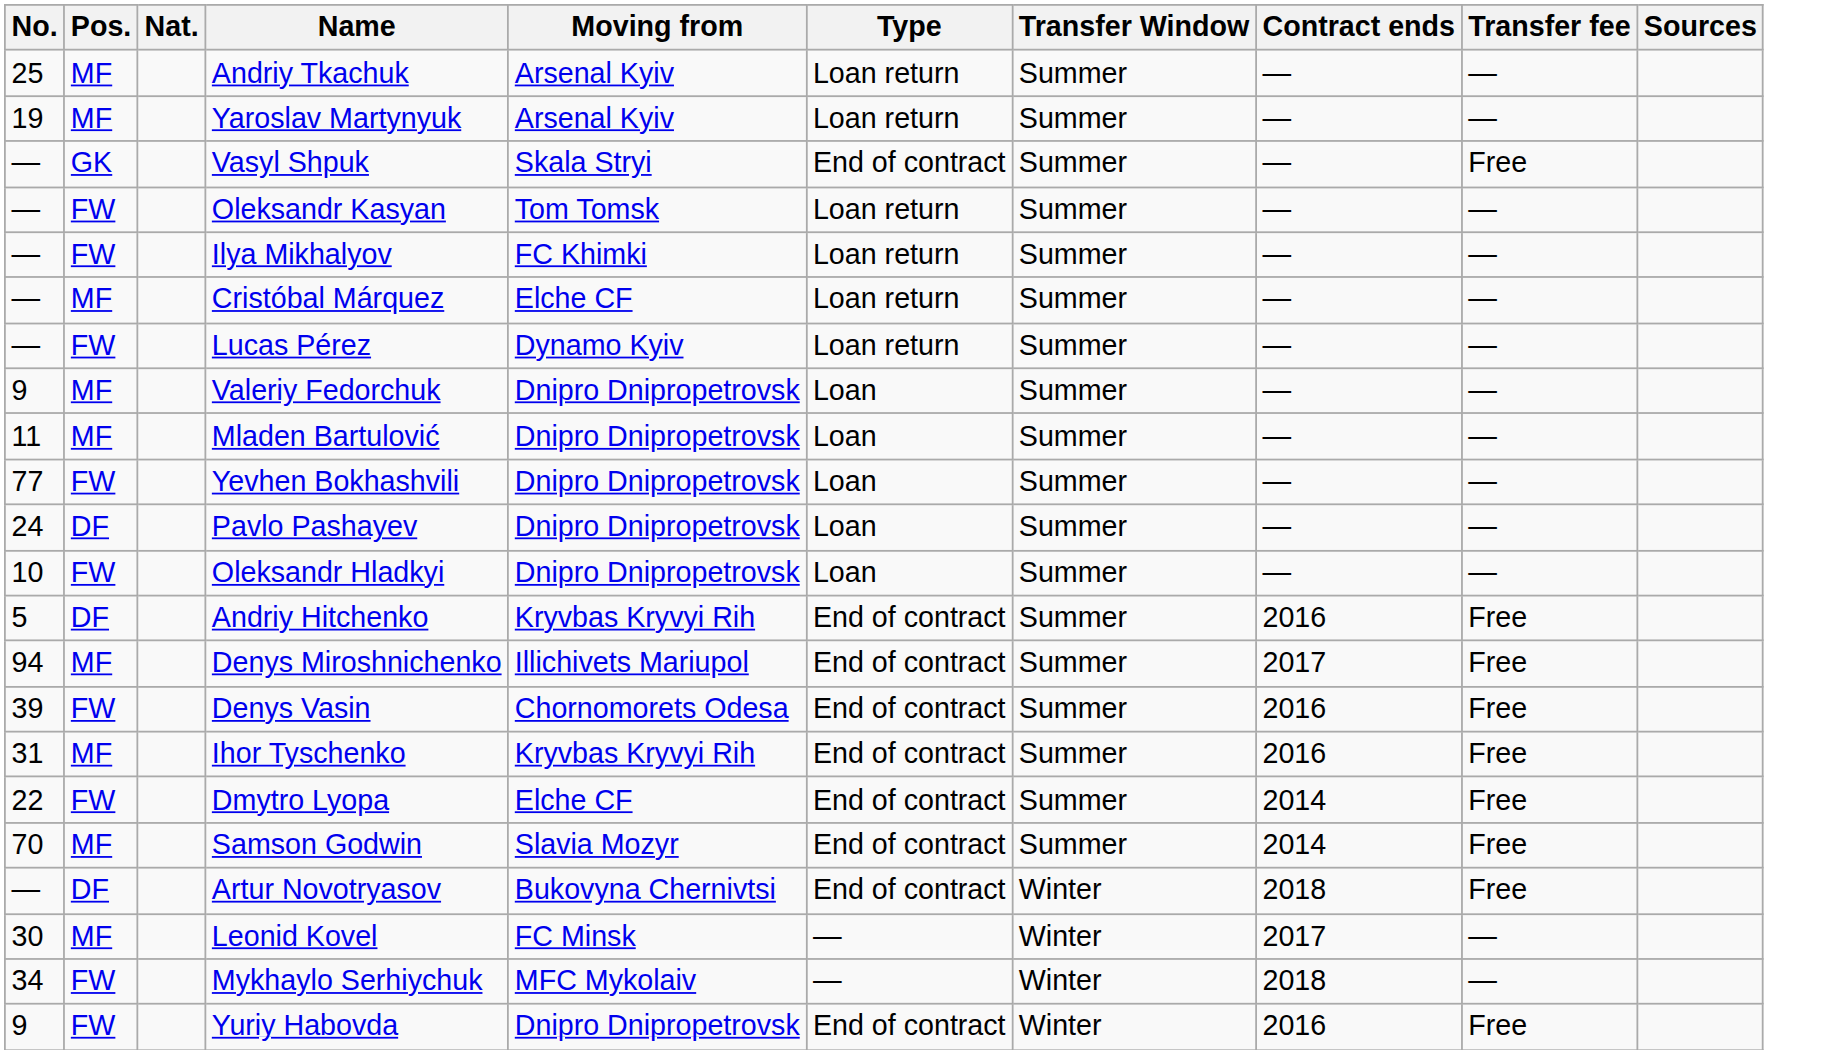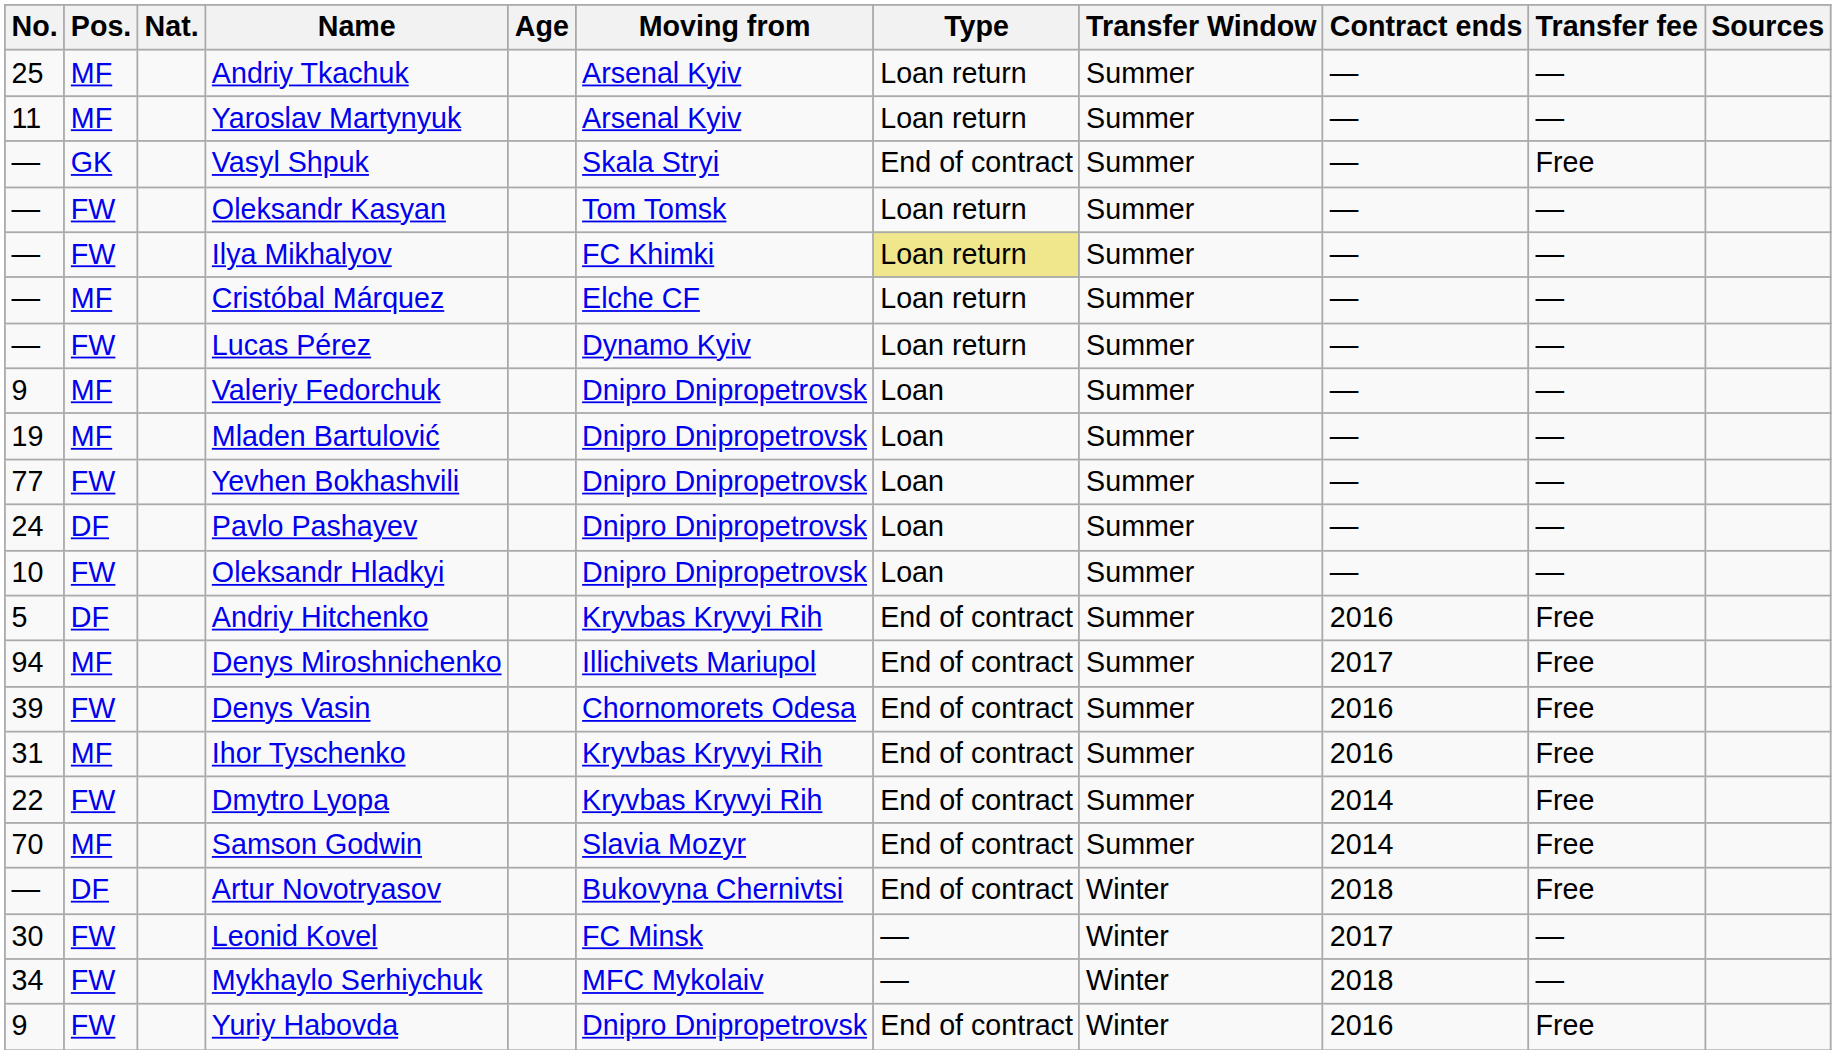+ column: Age
Yaroslav Martynyuk | No.: 19 -> 11
Ilya Mikhalyov | Type: no background -> khaki background
Mladen Bartulović | No.: 11 -> 19
Dmytro Lyopa | Moving from: Elche CF -> Kryvbas Kryvyi Rih
Leonid Kovel | Pos.: MF -> FW
